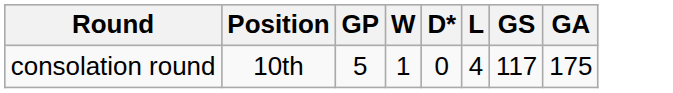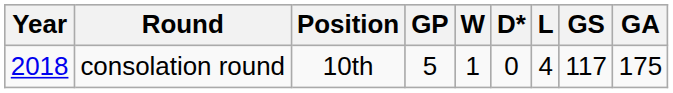+ column: Year | 2018
